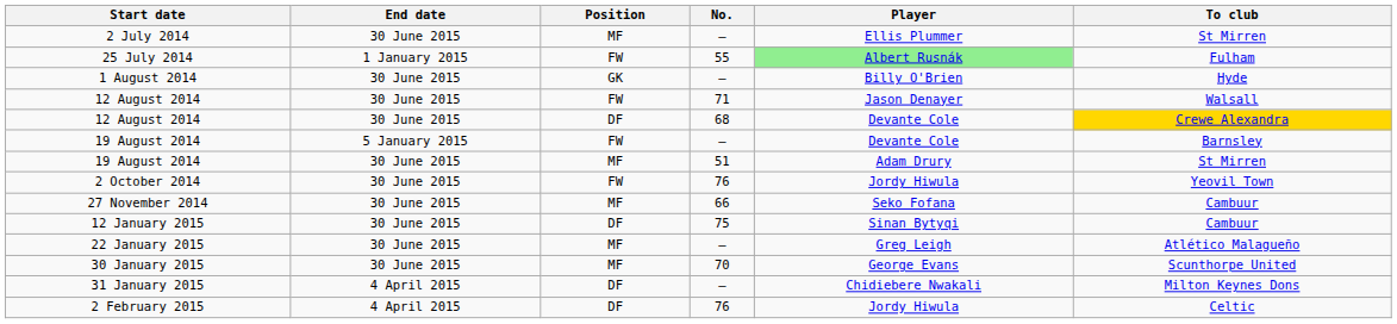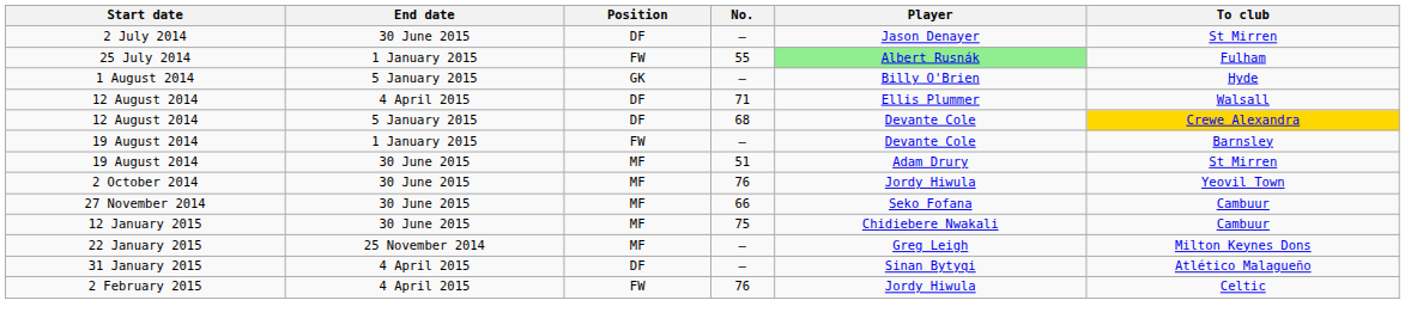2 July 2014 | Position: MF -> DF
2 July 2014 | Player: Ellis Plummer -> Jason Denayer
1 August 2014 | End date: 30 June 2015 -> 5 January 2015
12 August 2014 / 71 | End date: 30 June 2015 -> 4 April 2015
12 August 2014 / 71 | Position: FW -> DF
12 August 2014 / 71 | Player: Jason Denayer -> Ellis Plummer
12 August 2014 / 68 | End date: 30 June 2015 -> 5 January 2015
19 August 2014 / — | End date: 5 January 2015 -> 1 January 2015
2 October 2014 | Position: FW -> MF
12 January 2015 | Position: DF -> MF
12 January 2015 | Player: Sinan Bytyqi -> Chidiebere Nwakali
22 January 2015 | End date: 30 June 2015 -> 25 November 2014
22 January 2015 | To club: Atlético Malagueño -> Milton Keynes Dons
- row: 30 January 2015 | 30 June 2015 | MF | 70 | George Evans | Scunthorpe United
31 January 2015 | Player: Chidiebere Nwakali -> Sinan Bytyqi
31 January 2015 | To club: Milton Keynes Dons -> Atlético Malagueño
2 February 2015 | Position: DF -> FW
